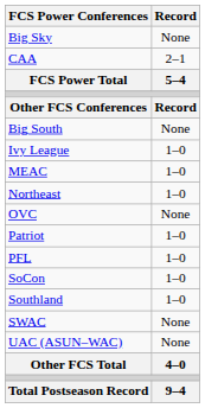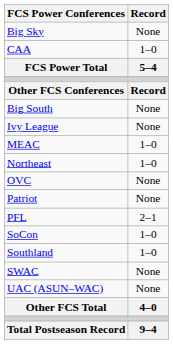CAA | Record: 2–1 -> 1–0
Ivy League | Record: 1–0 -> None
Patriot | Record: 1–0 -> None
PFL | Record: 1–0 -> 2–1
